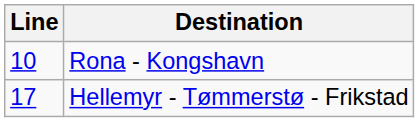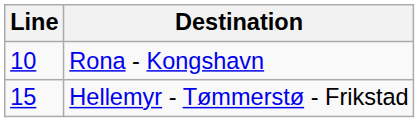Hellemyr - Tømmerstø - Frikstad | Line: 17 -> 15
